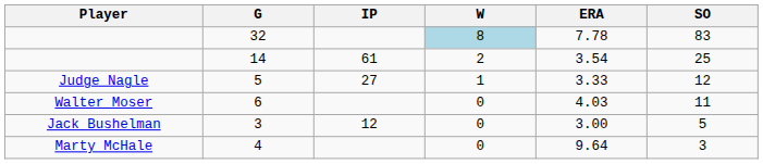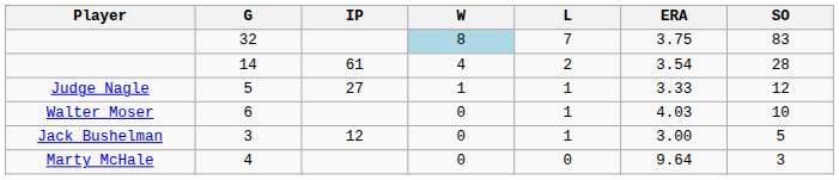+ column: L | 7 | 2 | 1 | 1 | 1 | 0
32 | ERA: 7.78 -> 3.75
14 | W: 2 -> 4
14 | SO: 25 -> 28
6 | SO: 11 -> 10
